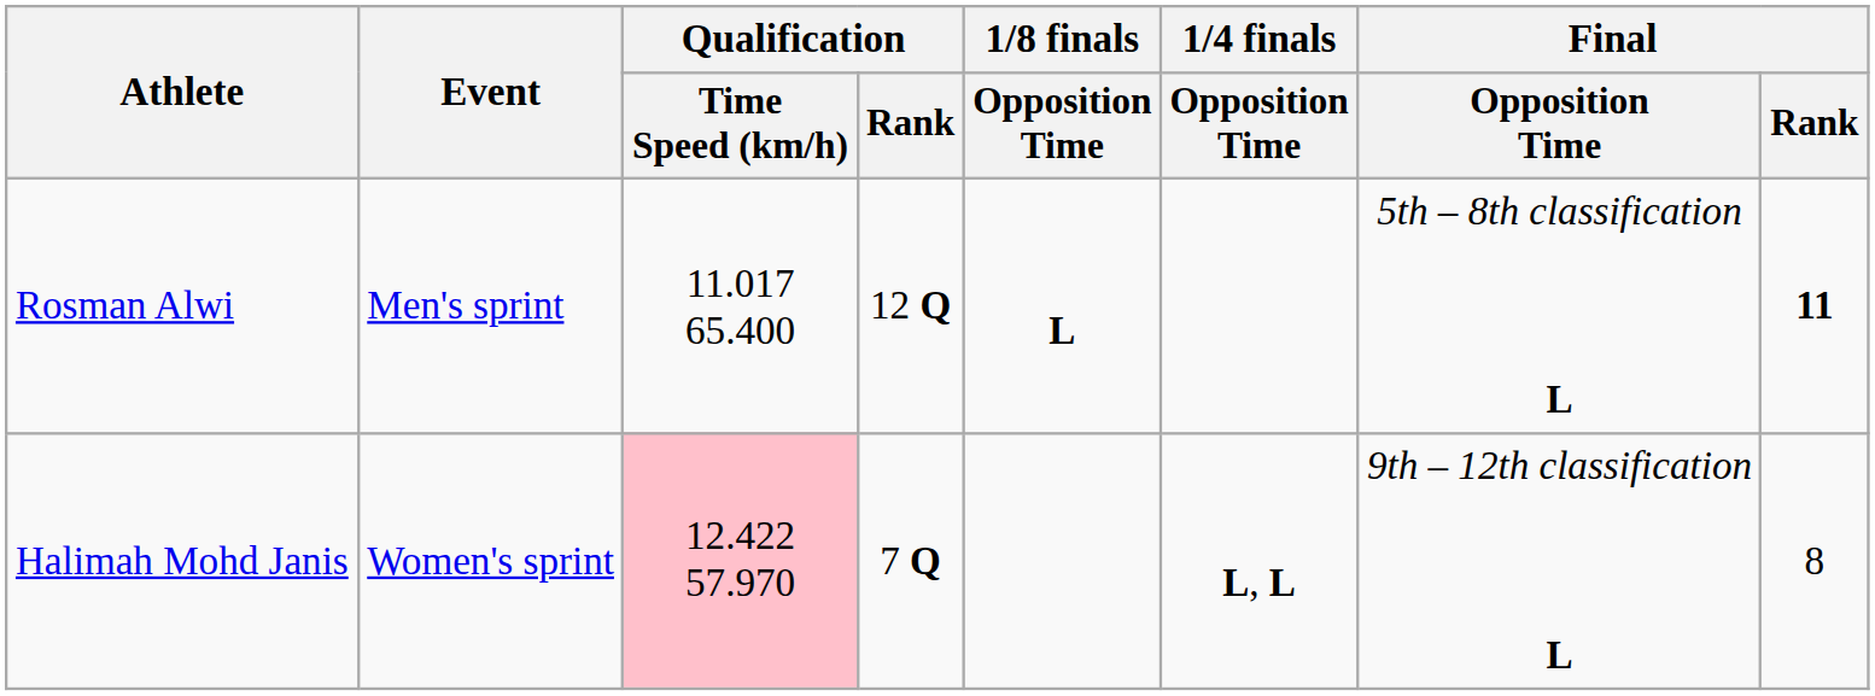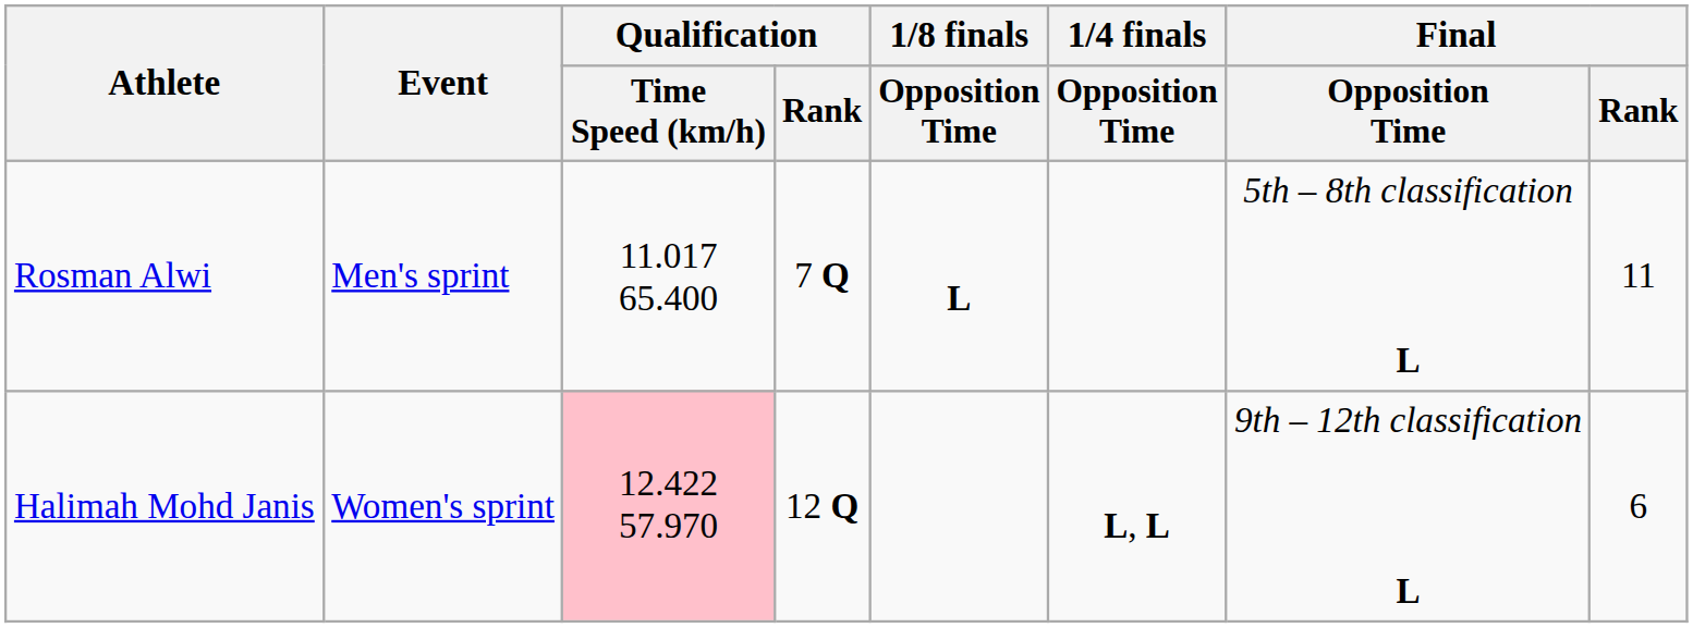Rosman Alwi | Qualification / Rank: 12 Q -> 7 Q
Rosman Alwi | Final / Rank: bold -> normal
Halimah Mohd Janis | Qualification / Rank: 7 Q -> 12 Q
Halimah Mohd Janis | Final / Rank: 8 -> 6
